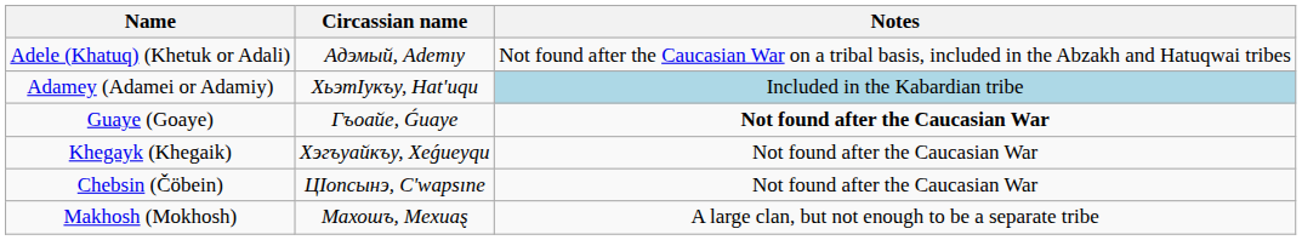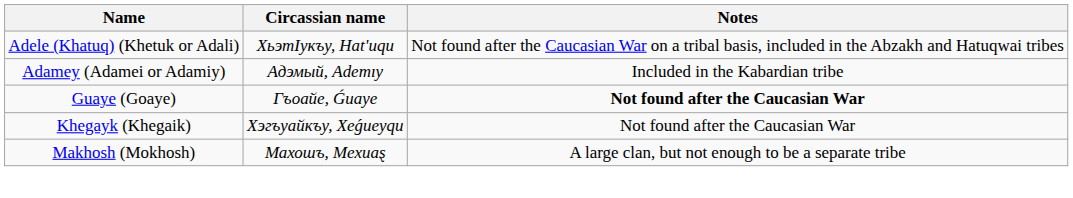Adele (Khatuq) (Khetuk or Adali) | Circassian name: Адэмый, Ademıy -> ХьэтIукъу, Hat'uqu
Adamey (Adamei or Adamiy) | Circassian name: ХьэтIукъу, Hat'uqu -> Адэмый, Ademıy
Adamey (Adamei or Adamiy) | Notes: lightblue background -> no background
- row: Chebsin (Čöbein) | ЦIопсынэ, C'wapsıne | Not found after the Caucasian War
